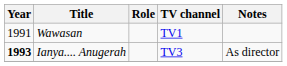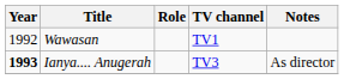Wawasan | Year: 1991 -> 1992
